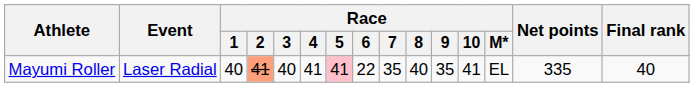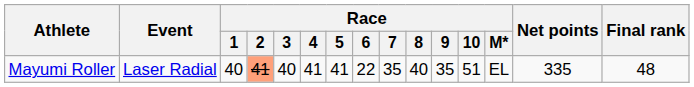Mayumi Roller | Race / 5: pink background -> no background
Mayumi Roller | Race / 10: 41 -> 51
Mayumi Roller | Final rank: 40 -> 48
